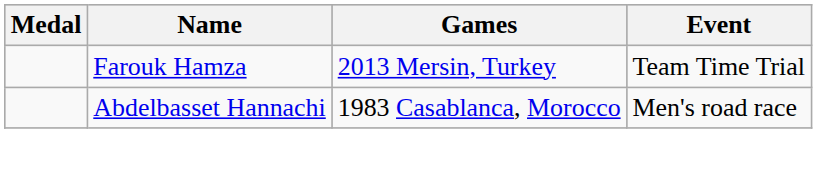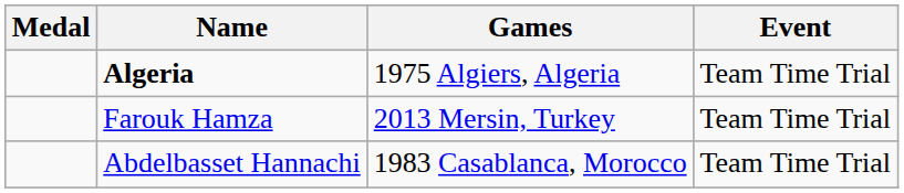+ row: Algeria | 1975 Algiers, Algeria | Team Time Trial
Abdelbasset Hannachi | Event: Men's road race -> Team Time Trial
